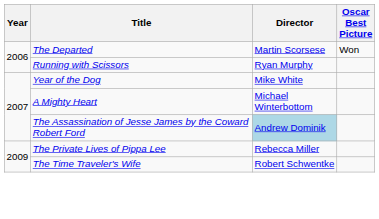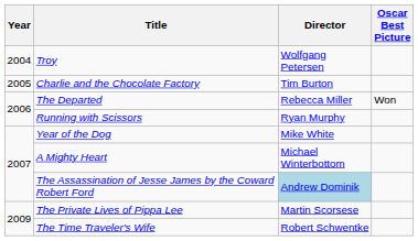+ row: 2004 | Troy | Wolfgang Petersen
+ row: 2005 | Charlie and the Chocolate Factory | Tim Burton
The Departed | Director: Martin Scorsese -> Rebecca Miller
The Private Lives of Pippa Lee | Director: Rebecca Miller -> Martin Scorsese
